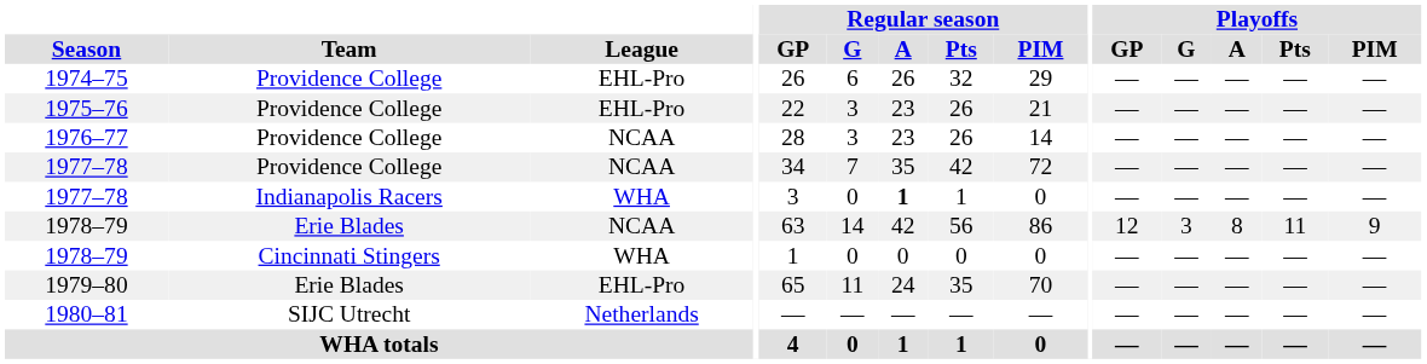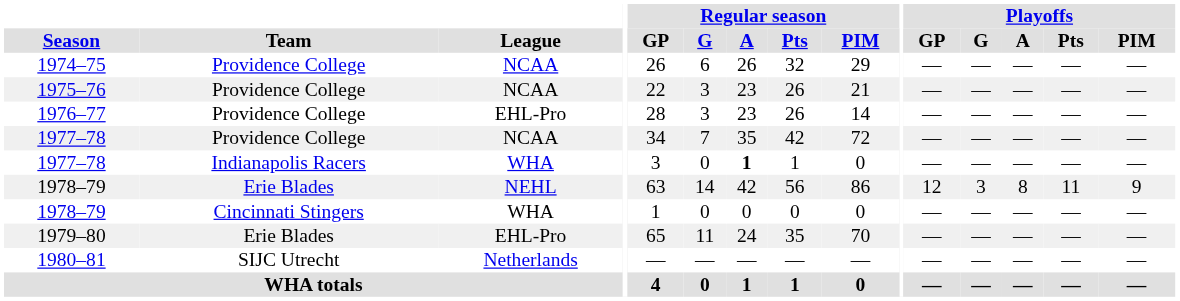1974–75 | League: EHL-Pro -> NCAA
1975–76 | League: EHL-Pro -> NCAA
1976–77 | League: NCAA -> EHL-Pro
1978–79 / Erie Blades | League: NCAA -> NEHL
